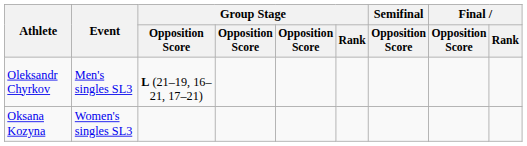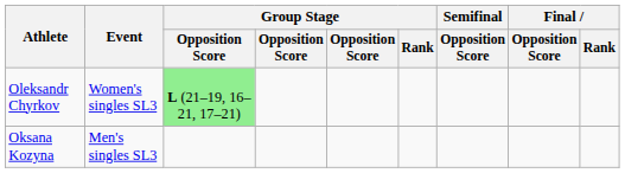Oleksandr Chyrkov | Event: Men's singles SL3 -> Women's singles SL3
Oleksandr Chyrkov | column 3: no background -> lightgreen background
Oksana Kozyna | Event: Women's singles SL3 -> Men's singles SL3
